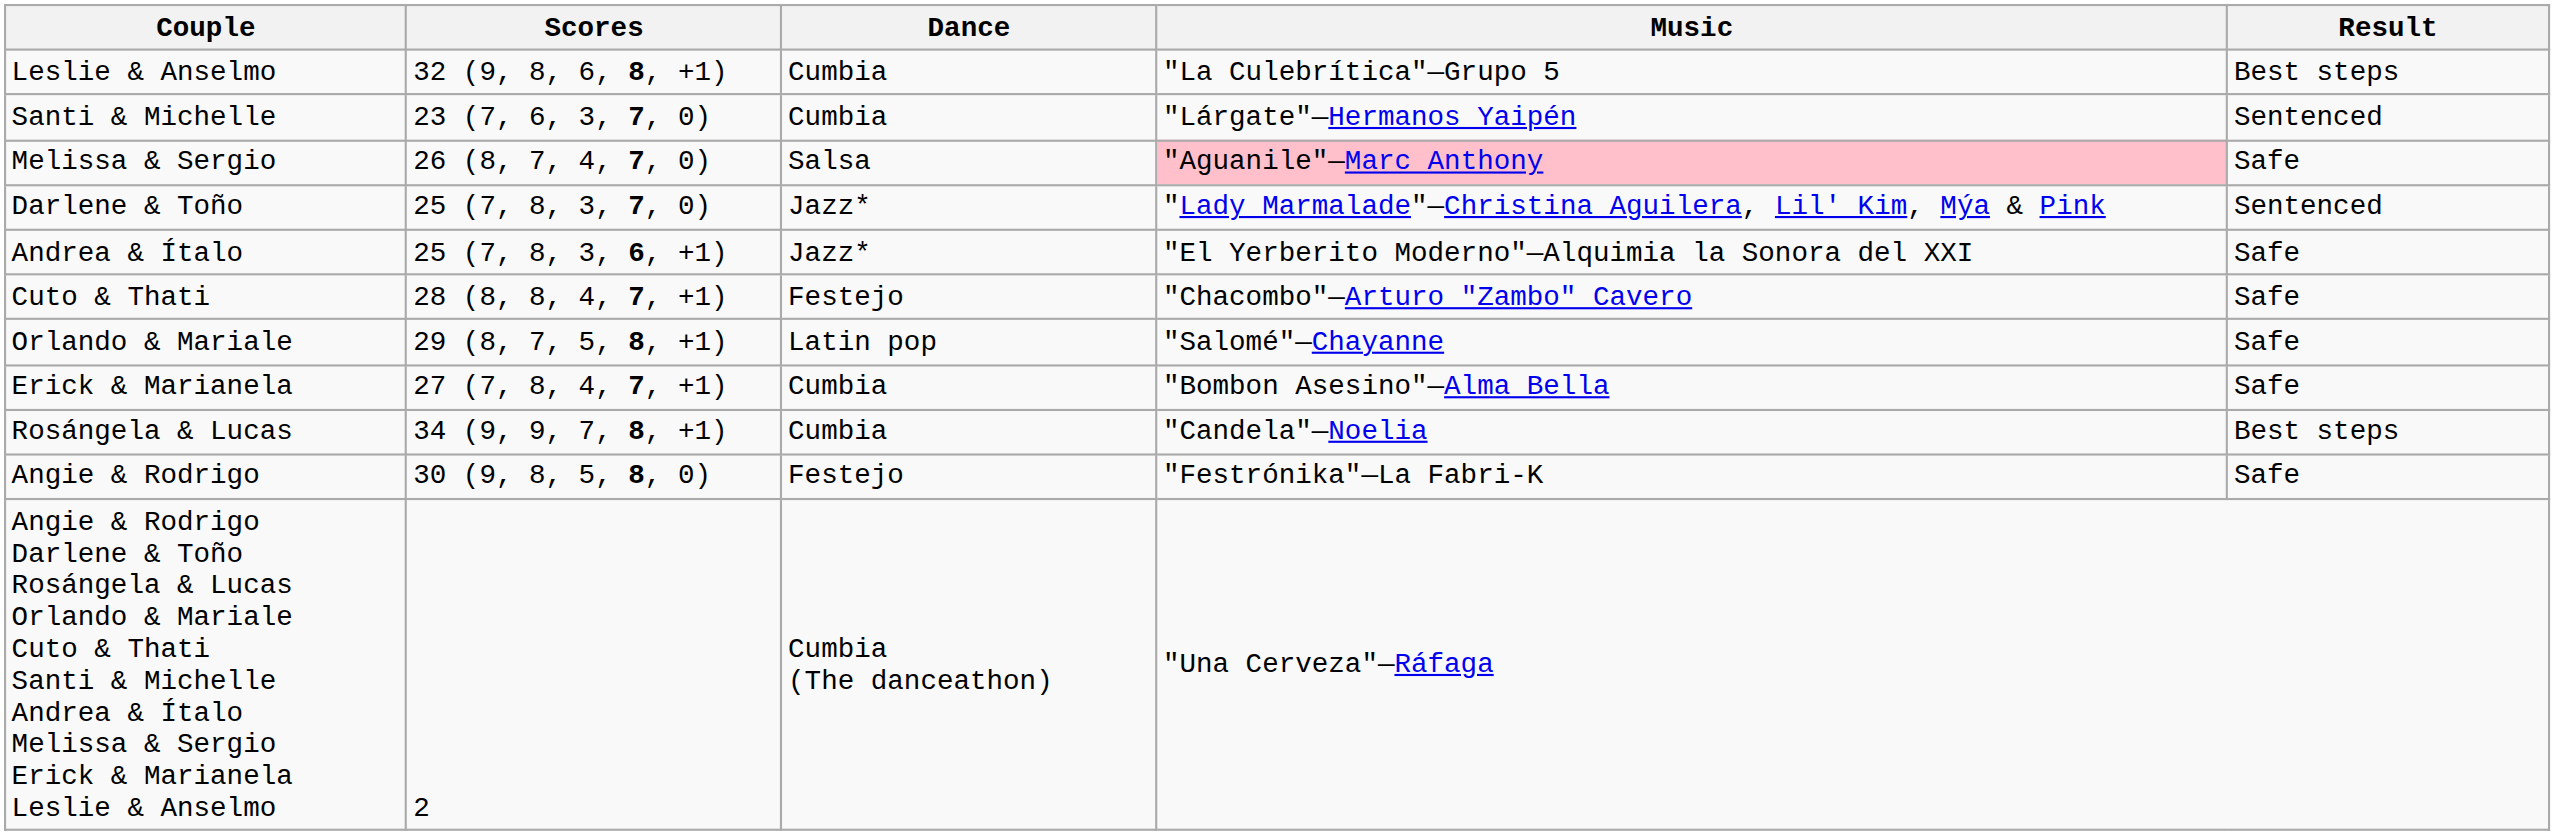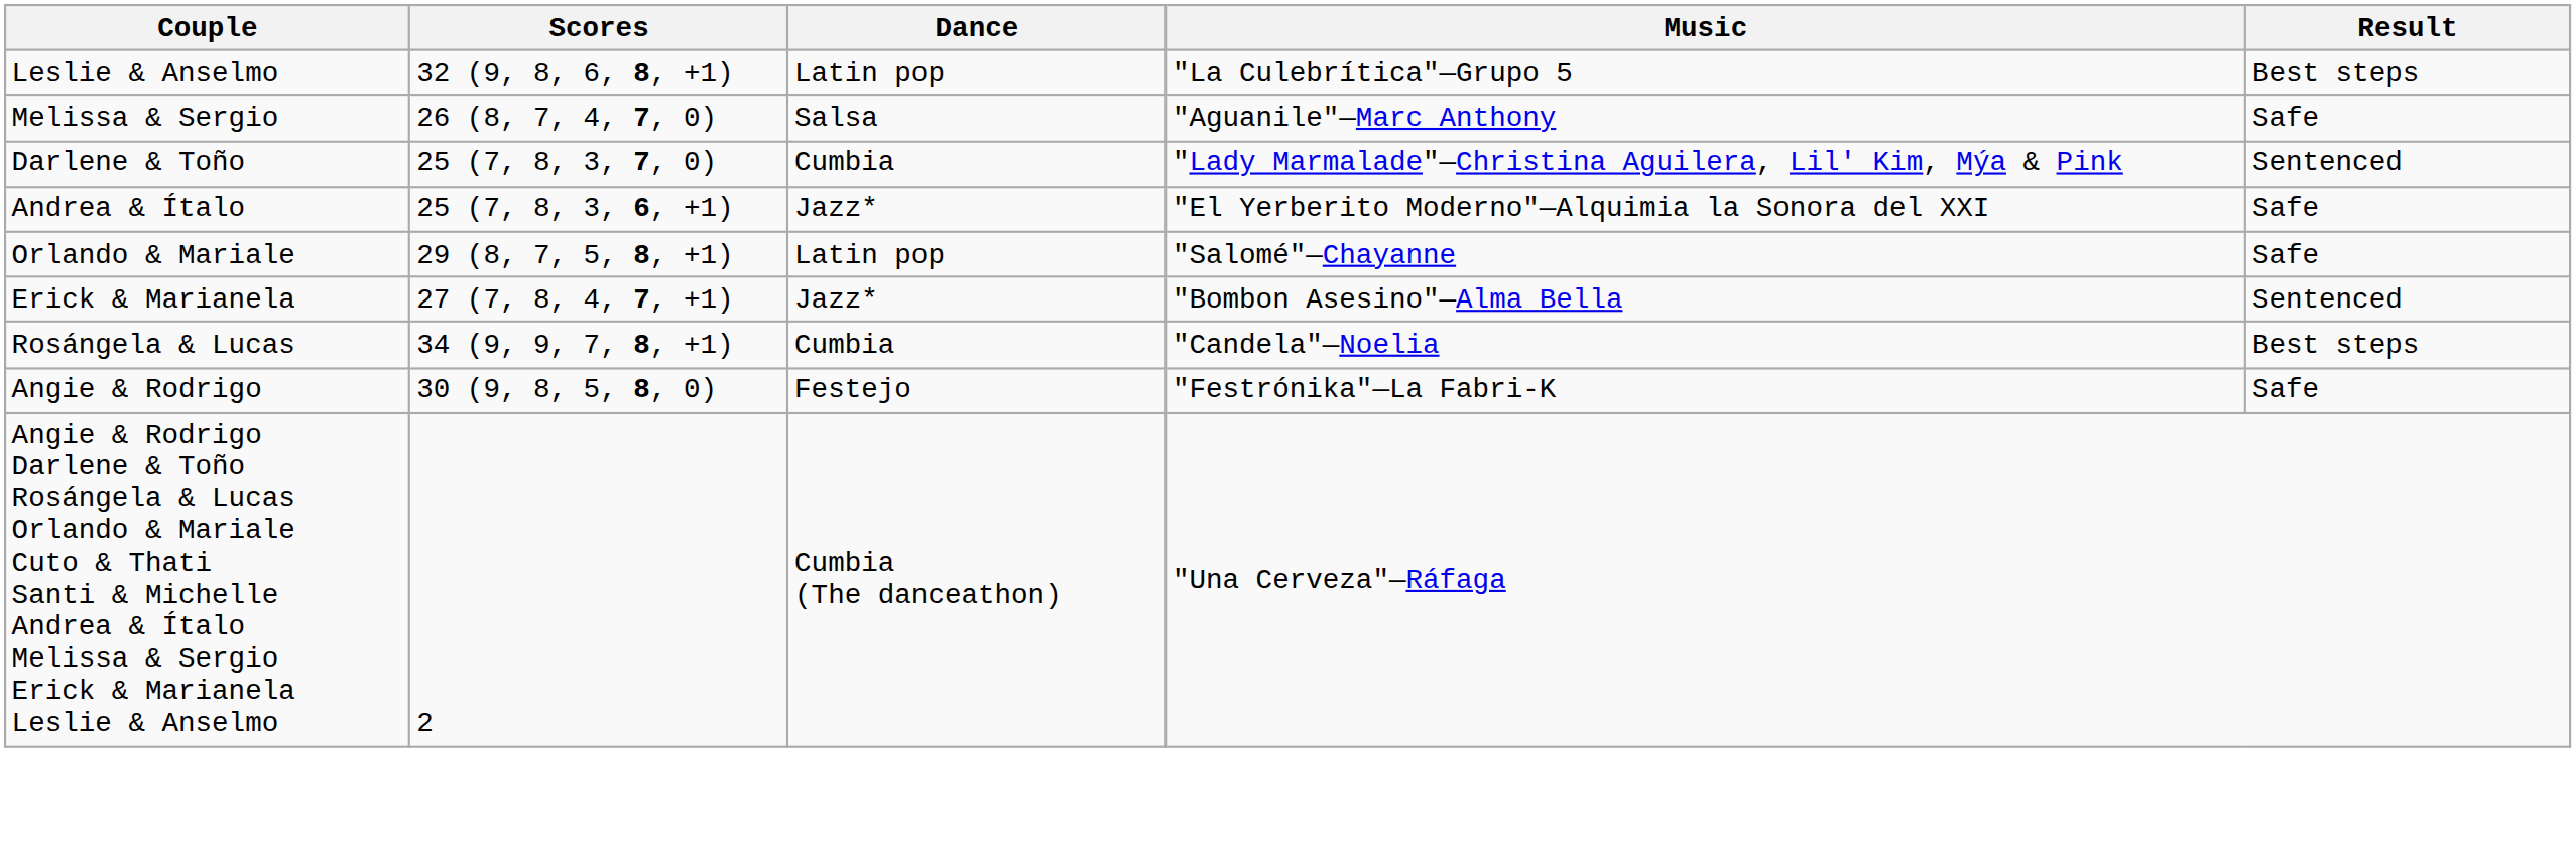Leslie & Anselmo | Dance: Cumbia -> Latin pop
- row: Santi & Michelle | 23 (7, 6, 3, 7, 0) | Cumbia | "Lárgate"—Hermanos Yaipén | Sentenced
Melissa & Sergio | Music: pink background -> no background
Darlene & Toño | Dance: Jazz* -> Cumbia
- row: Cuto & Thati | 28 (8, 8, 4, 7, +1) | Festejo | "Chacombo"—Arturo "Zambo" Cavero | Safe
Erick & Marianela | Dance: Cumbia -> Jazz*
Erick & Marianela | Result: Safe -> Sentenced
